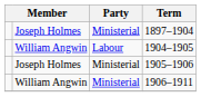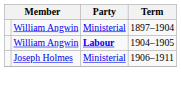1897–1904 | column 2: Joseph Holmes -> William Angwin
1904–1905 | Party: normal -> bold
- row: Joseph Holmes | Ministerial | 1905–1906
1906–1911 | column 2: William Angwin -> Joseph Holmes
